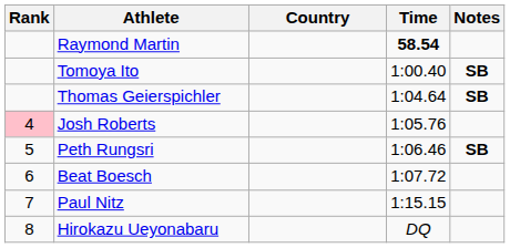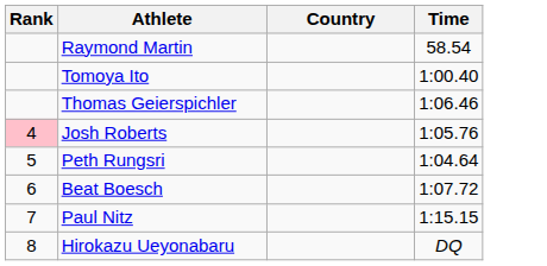- column: Notes | SB | SB | SB
Raymond Martin | Time: bold -> normal
Thomas Geierspichler | Time: 1:04.64 -> 1:06.46
Peth Rungsri | Time: 1:06.46 -> 1:04.64
